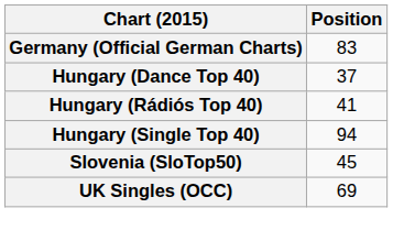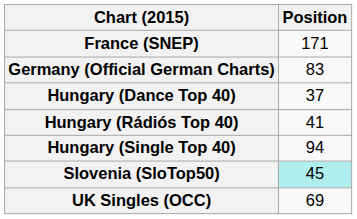+ row: France (SNEP) | 171
Slovenia (SloTop50) | Position: no background -> paleturquoise background
